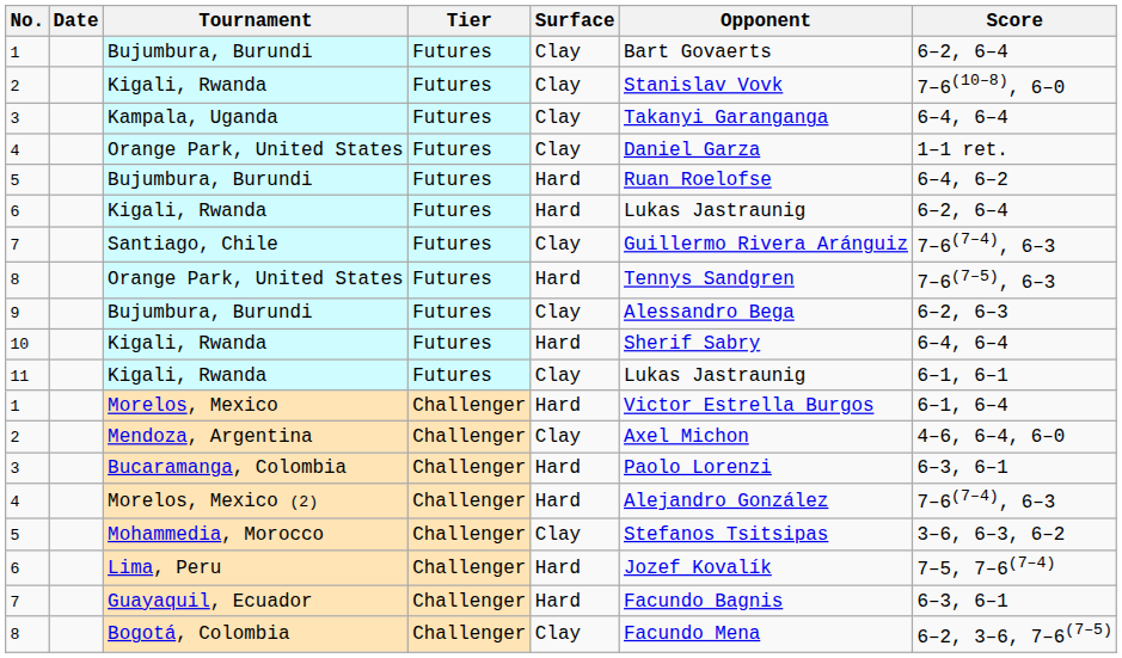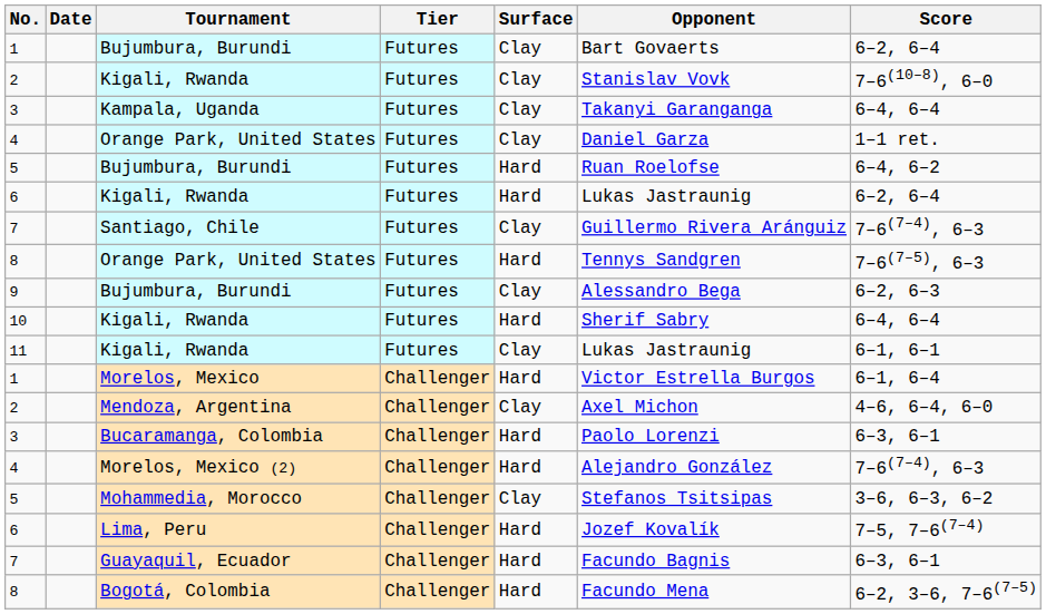Bogotá, Colombia | Surface: Clay -> Hard
